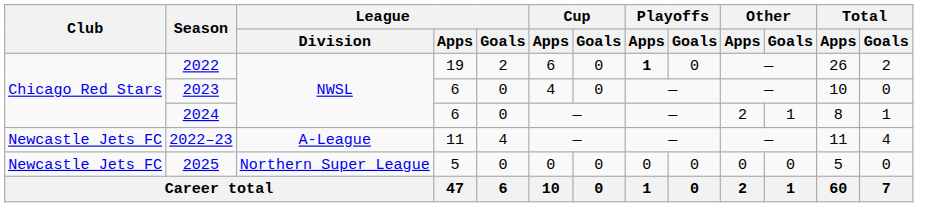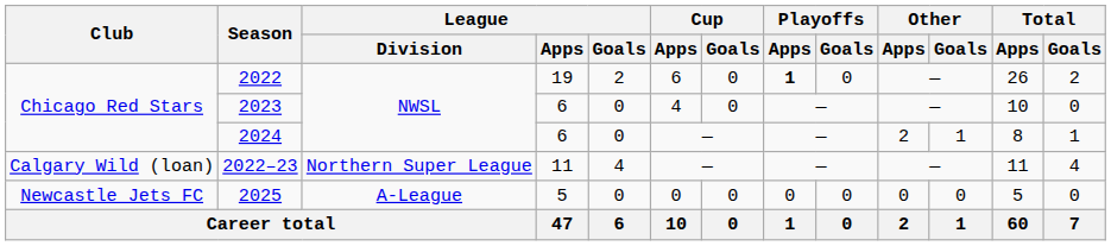2022–23 | Club: Newcastle Jets FC -> Calgary Wild (loan)
2022–23 | League / Division: A-League -> Northern Super League
2025 | League / Division: Northern Super League -> A-League
